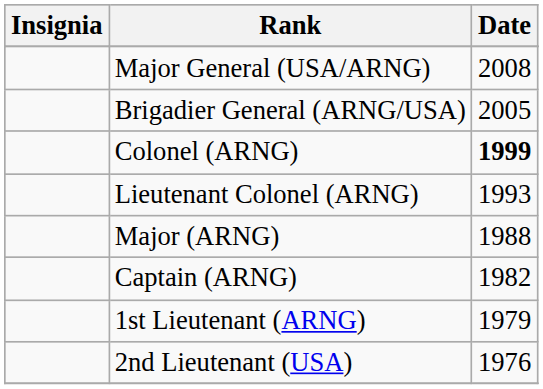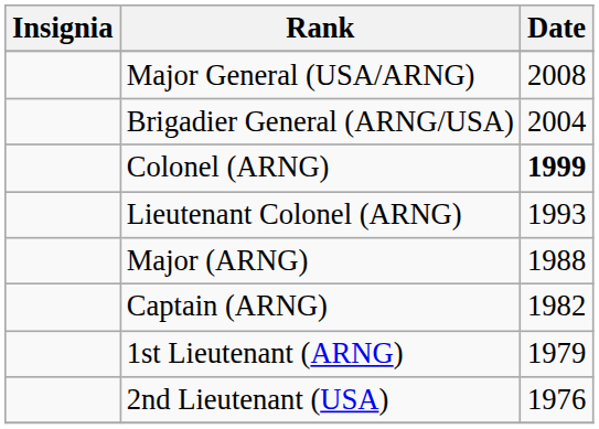Brigadier General (ARNG/USA) | Date: 2005 -> 2004
